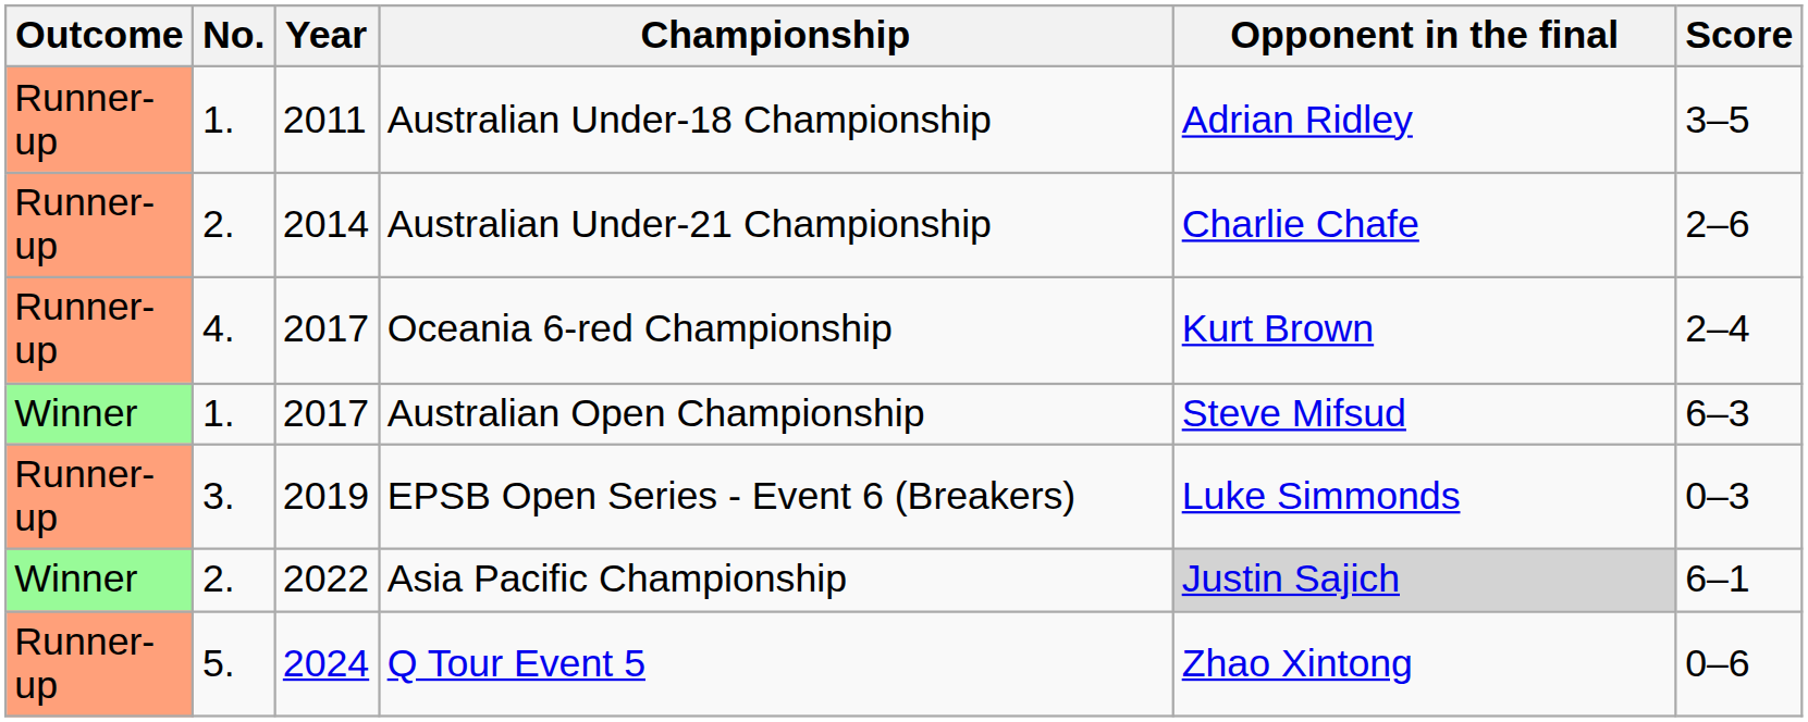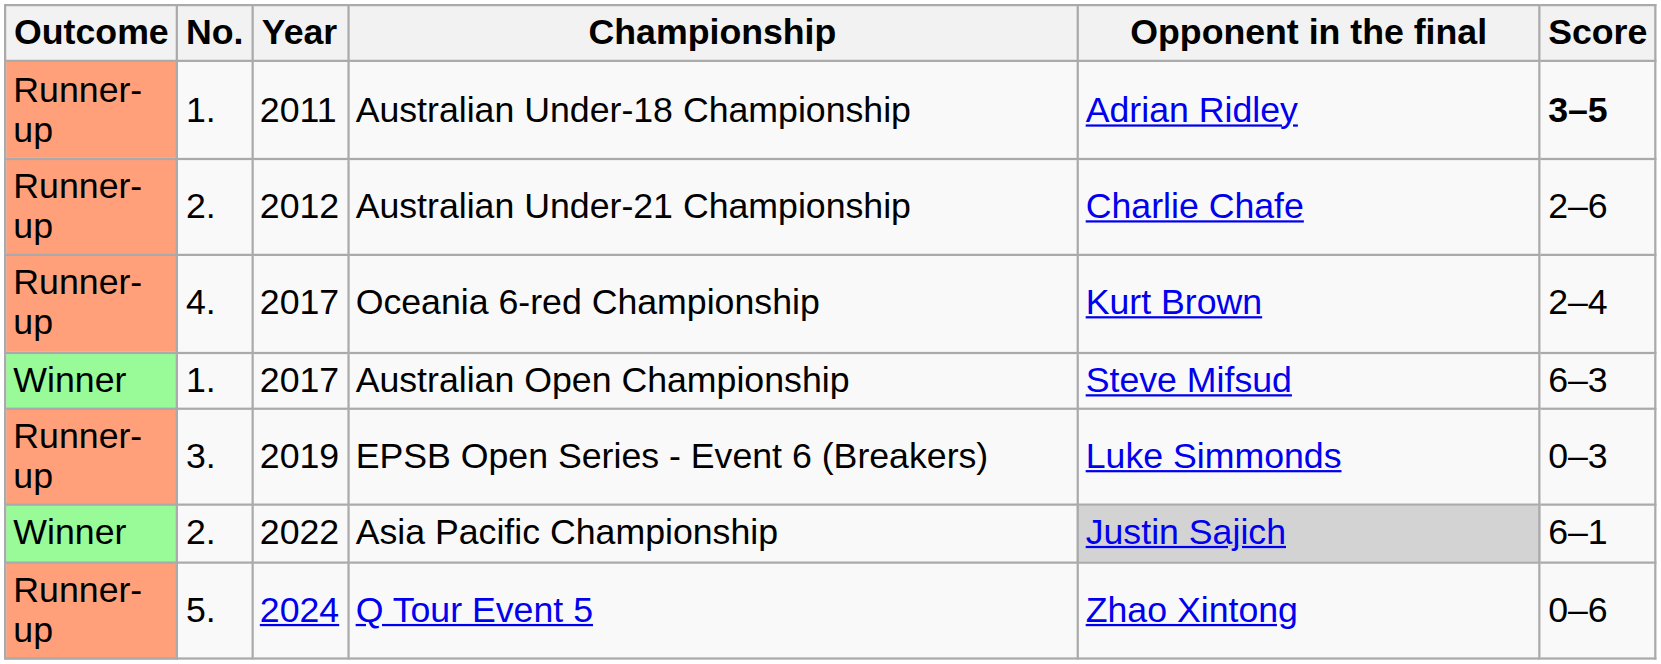Australian Under-18 Championship | Score: normal -> bold
Australian Under-21 Championship | Year: 2014 -> 2012
